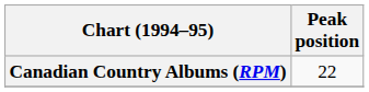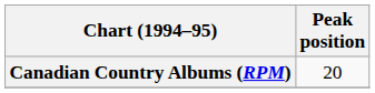Canadian Country Albums (RPM) | Peak position: 22 -> 20
